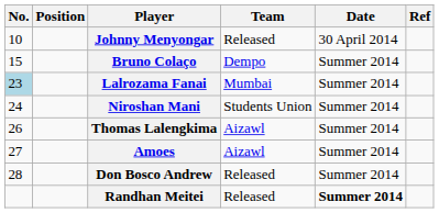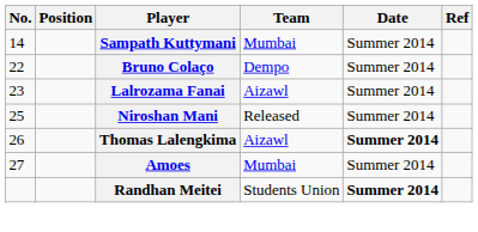- row: 10 | Johnny Menyongar | Released | 30 April 2014
+ row: 14 | Sampath Kuttymani | Mumbai | Summer 2014
Bruno Colaço | No.: 15 -> 22
Lalrozama Fanai | No.: lightblue background -> no background
Lalrozama Fanai | Team: Mumbai -> Aizawl
Niroshan Mani | No.: 24 -> 25
Niroshan Mani | Team: Students Union -> Released
Thomas Lalengkima | Date: normal -> bold
Amoes | Team: Aizawl -> Mumbai
- row: 28 | Don Bosco Andrew | Released | Summer 2014
Randhan Meitei | Team: Released -> Students Union
